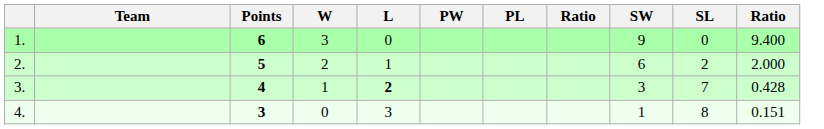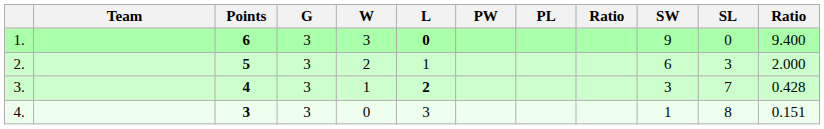+ column: G | 3 | 3 | 3 | 3
1. | L: normal -> bold
2. | SL: 2 -> 3
